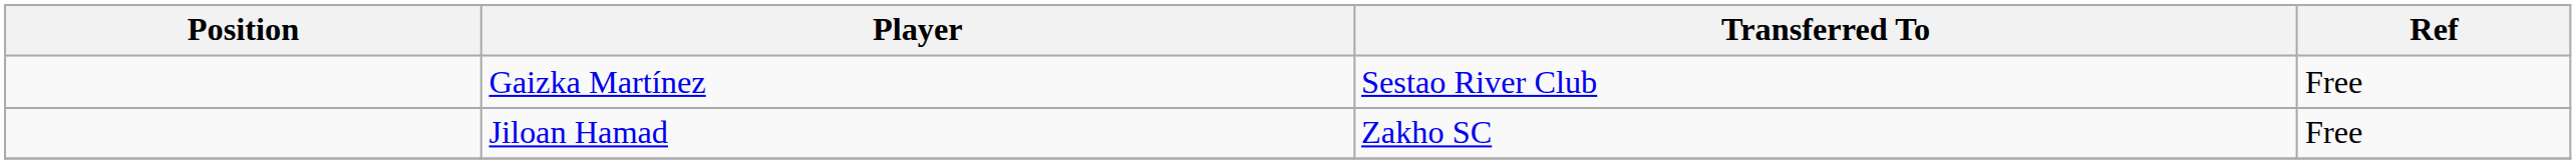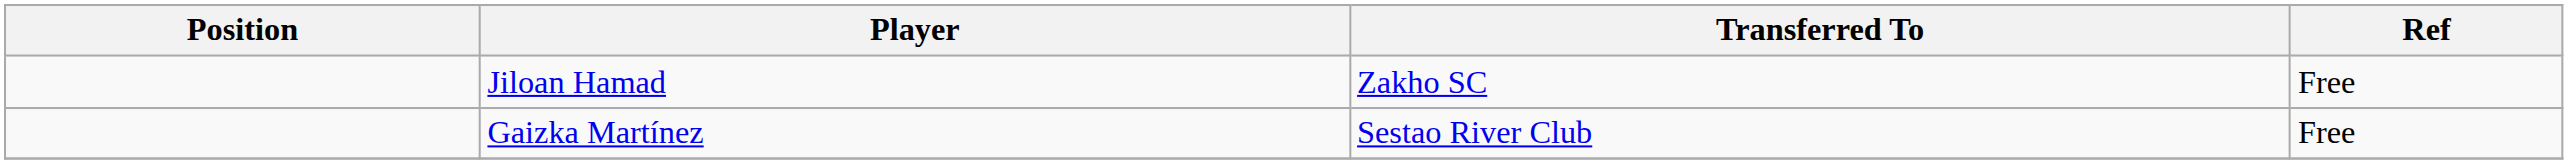rows swapped: Gaizka Martínez <-> Jiloan Hamad
